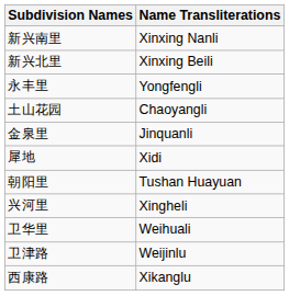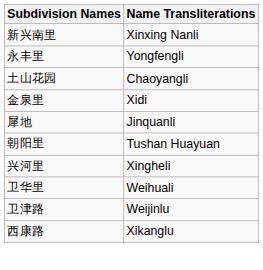- row: 新兴北里 | Xinxing Beili
金泉里 | Name Transliterations: Jinquanli -> Xidi
犀地 | Name Transliterations: Xidi -> Jinquanli
